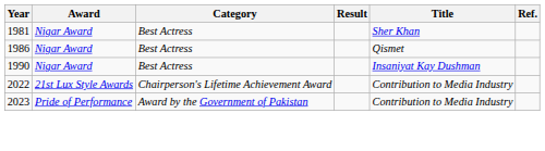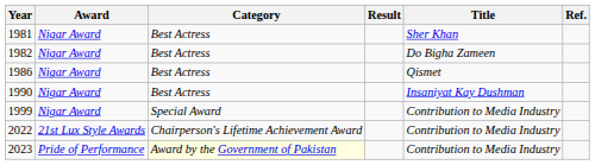+ row: 1982 | Nigar Award | Best Actress | Do Bigha Zameen
+ row: 1999 | Nigar Award | Special Award | Contribution to Media Industry
2023 | Category: no background -> lightyellow background
